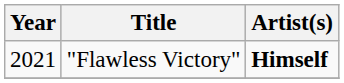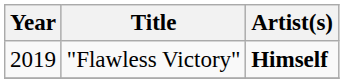"Flawless Victory" | Year: 2021 -> 2019
